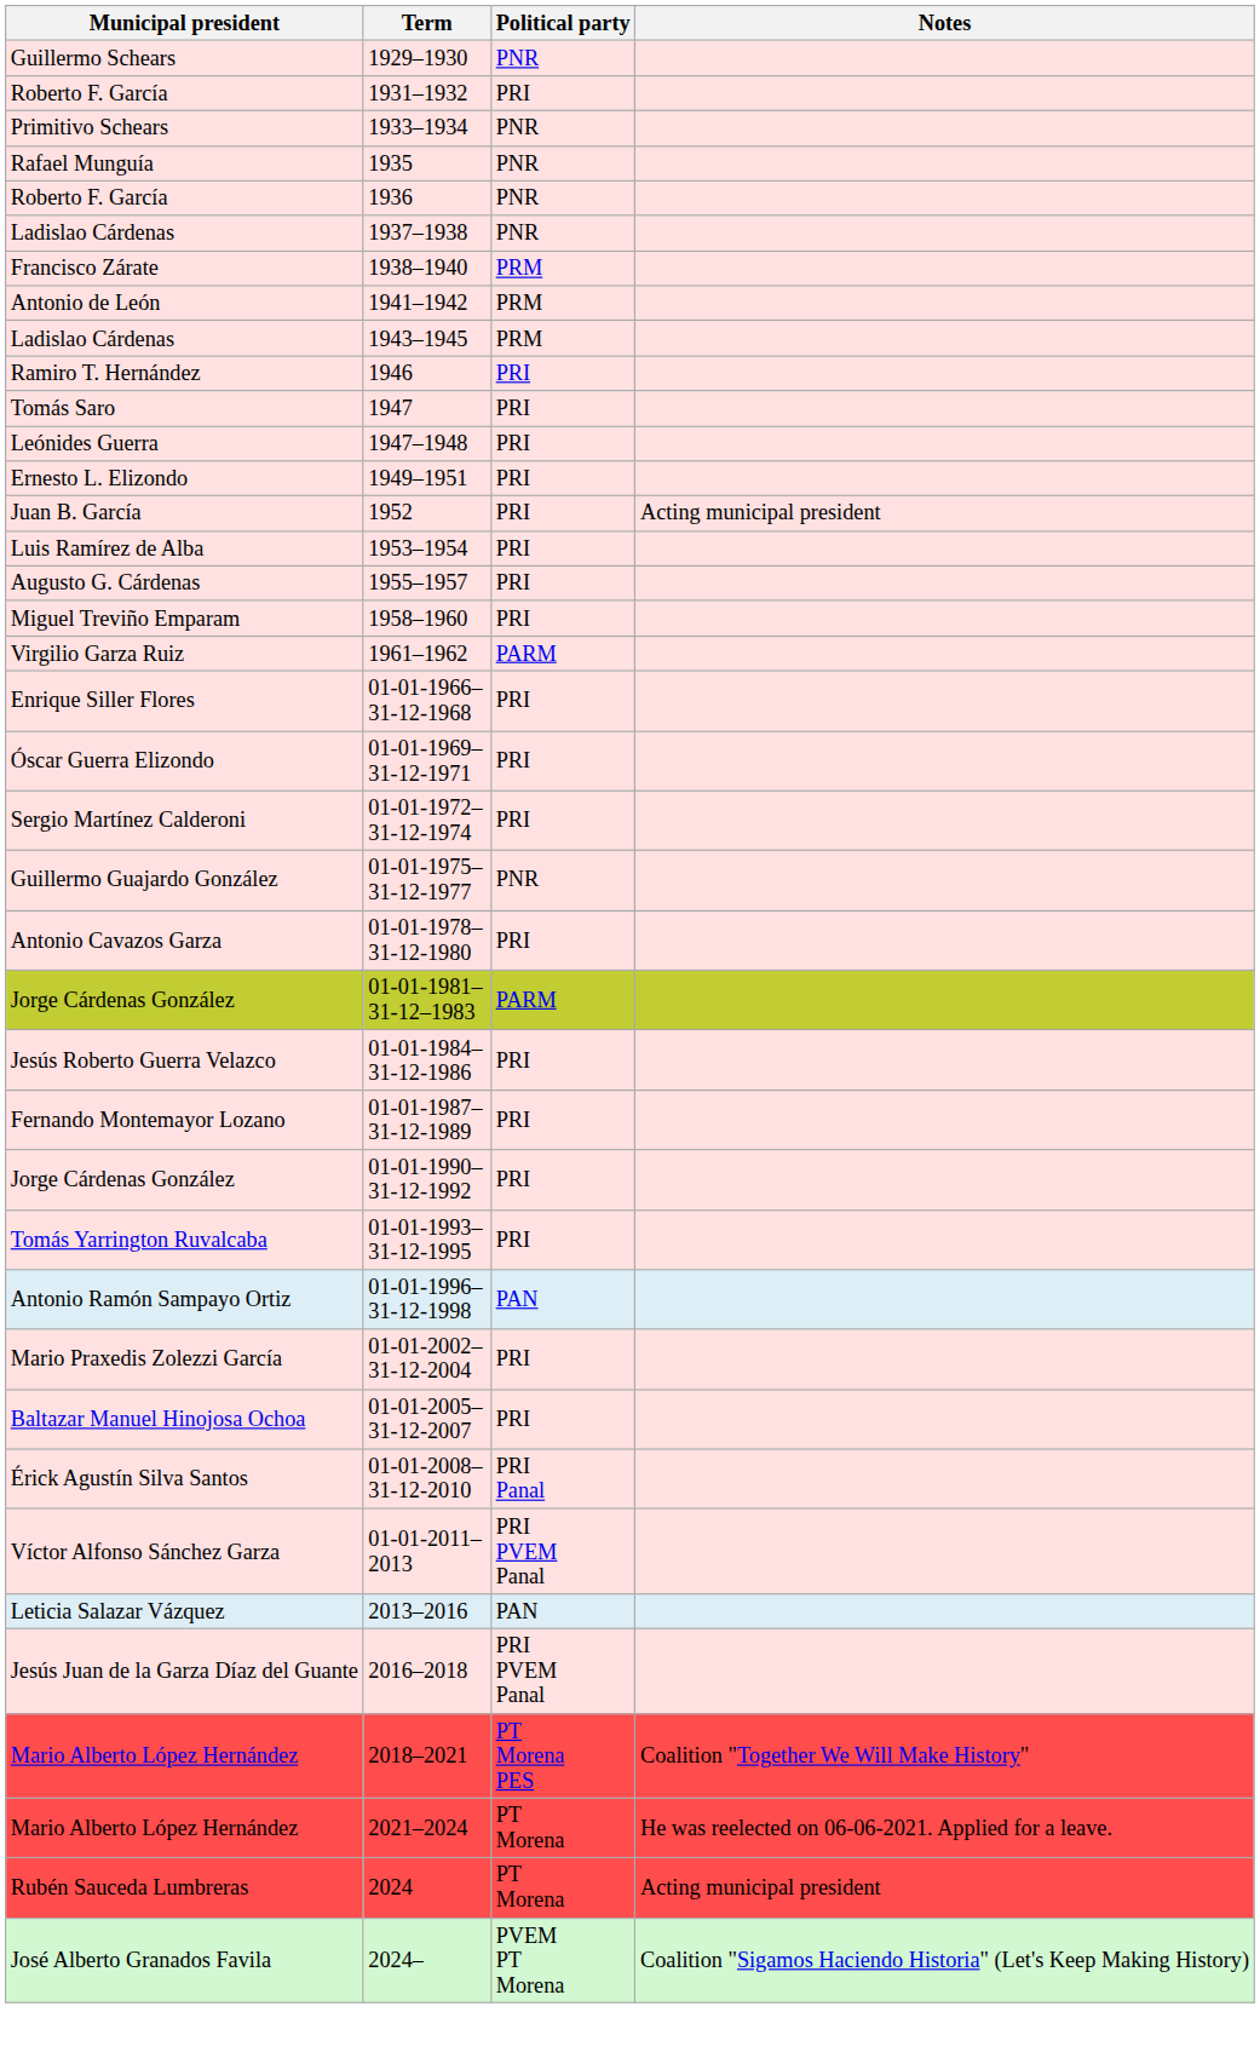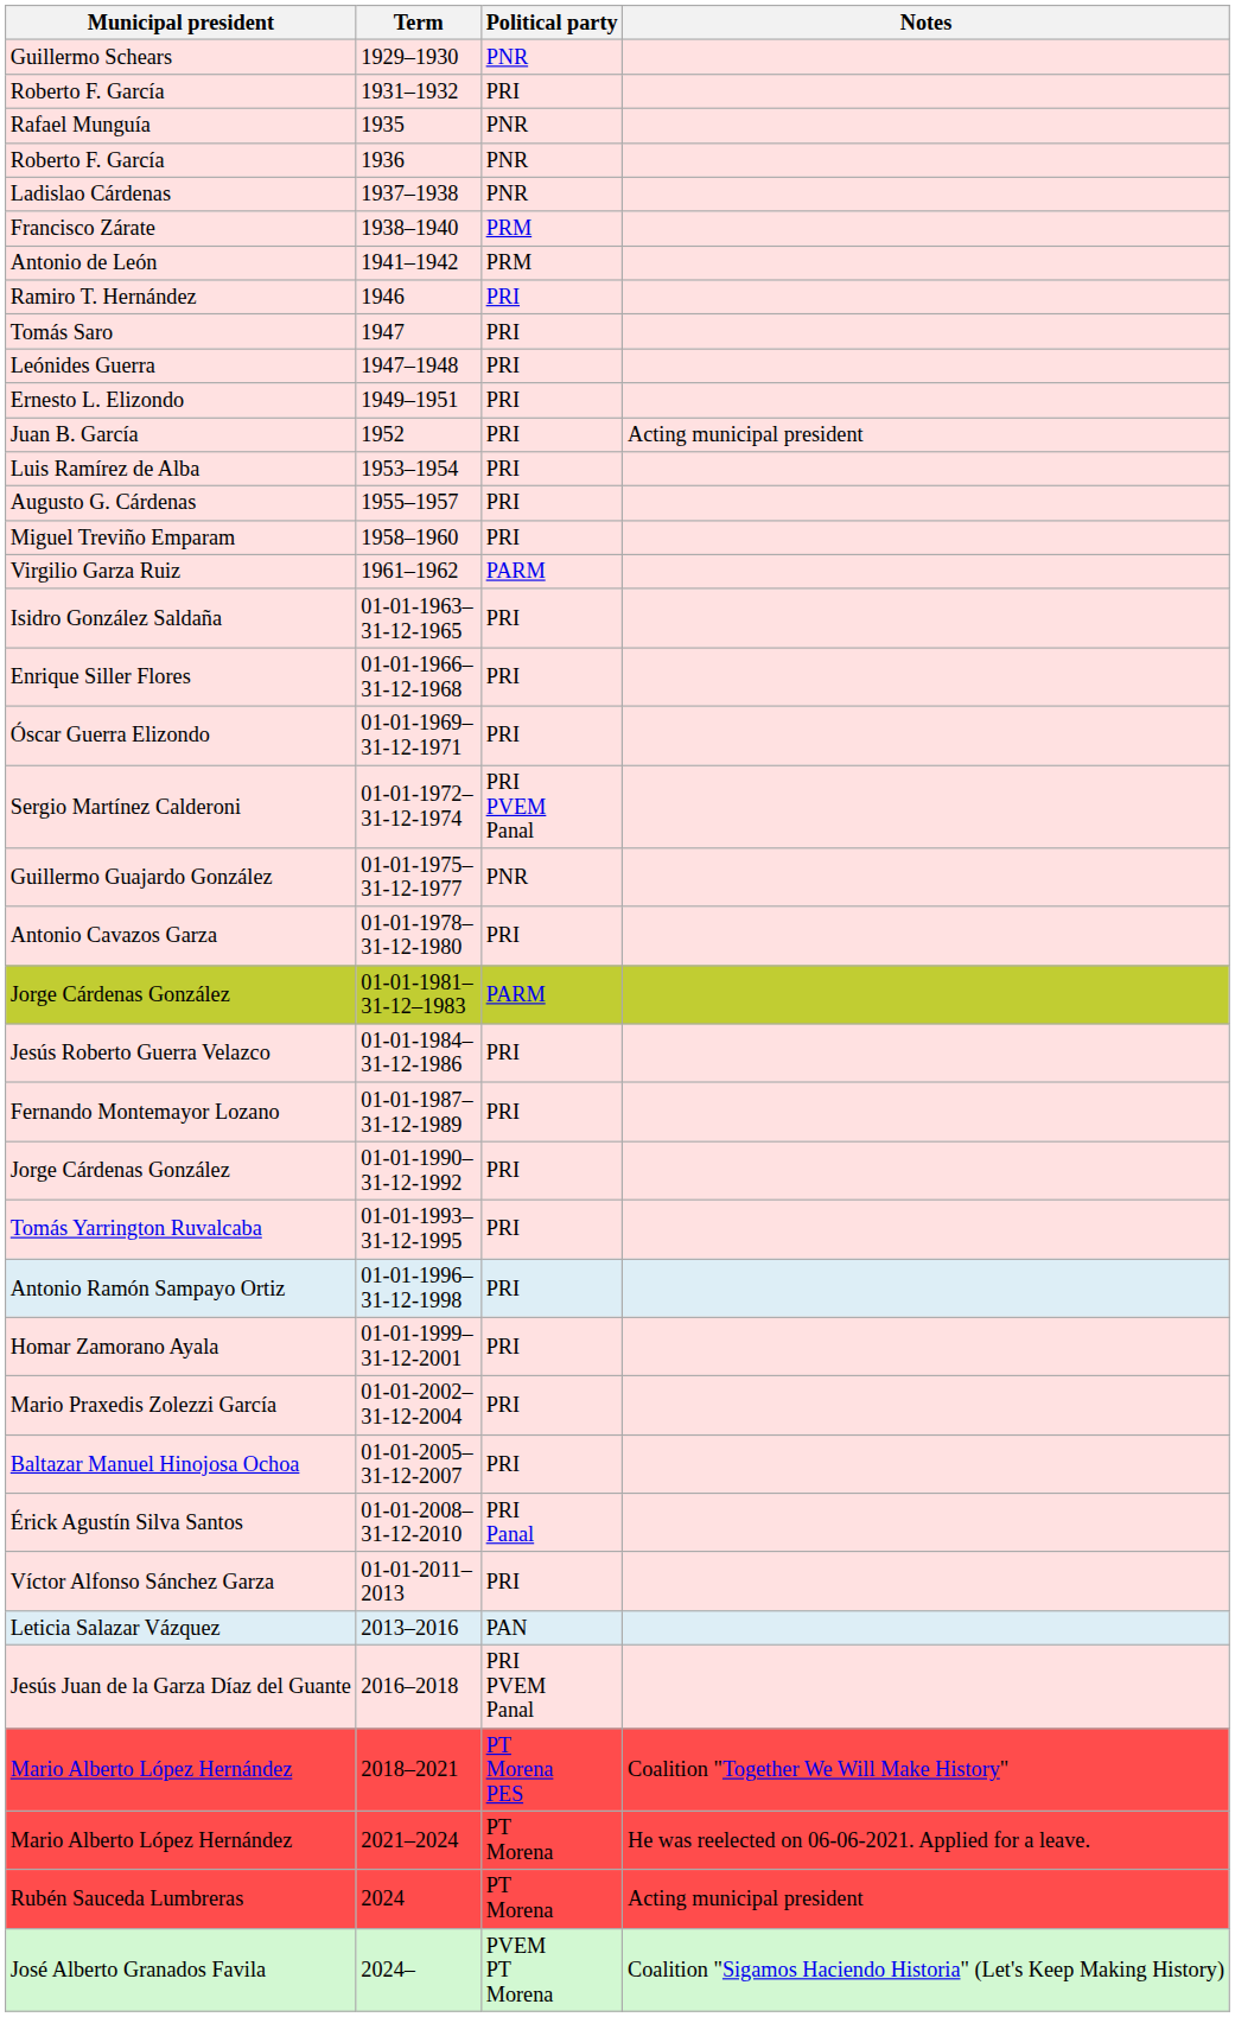- row: Primitivo Schears | 1933–1934 | PNR
- row: Ladislao Cárdenas | 1943–1945 | PRM
+ row: Isidro González Saldaña | 01-01-1963–31-12-1965 | PRI
Sergio Martínez Calderoni | Political party: PRI -> PRI PVEM Panal
Antonio Ramón Sampayo Ortiz | Political party: PAN -> PRI
+ row: Homar Zamorano Ayala | 01-01-1999–31-12-2001 | PRI
Víctor Alfonso Sánchez Garza | Political party: PRI PVEM Panal -> PRI
